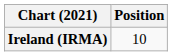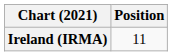Ireland (IRMA) | Position: 10 -> 11
